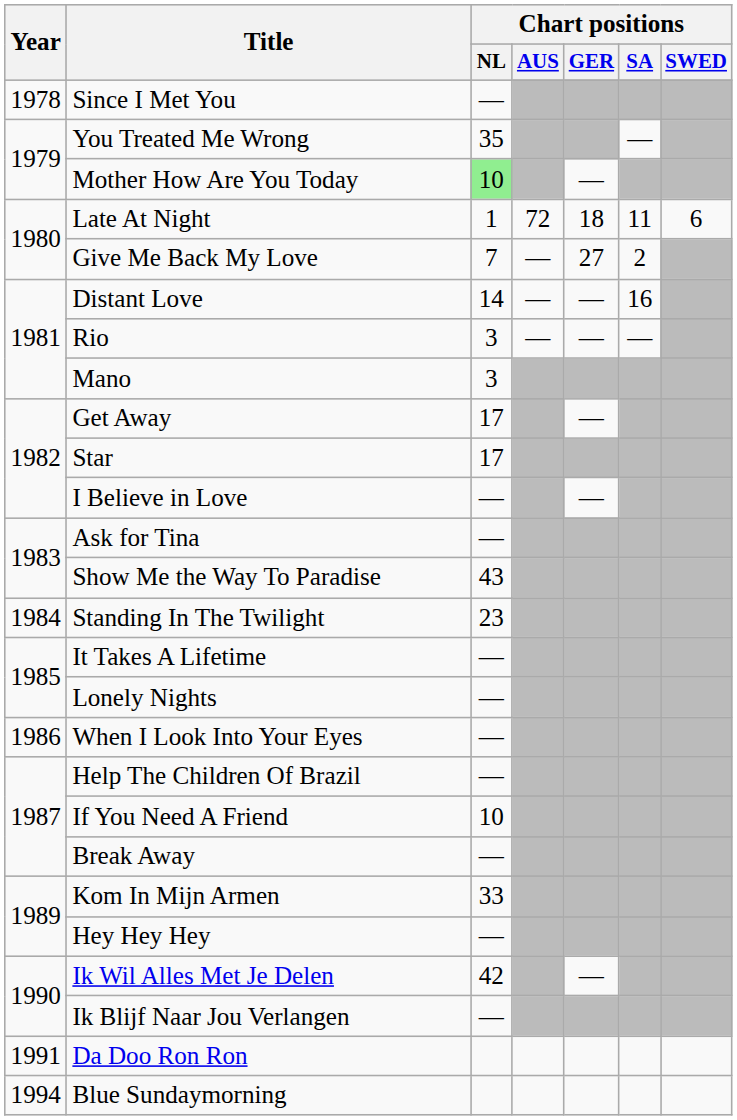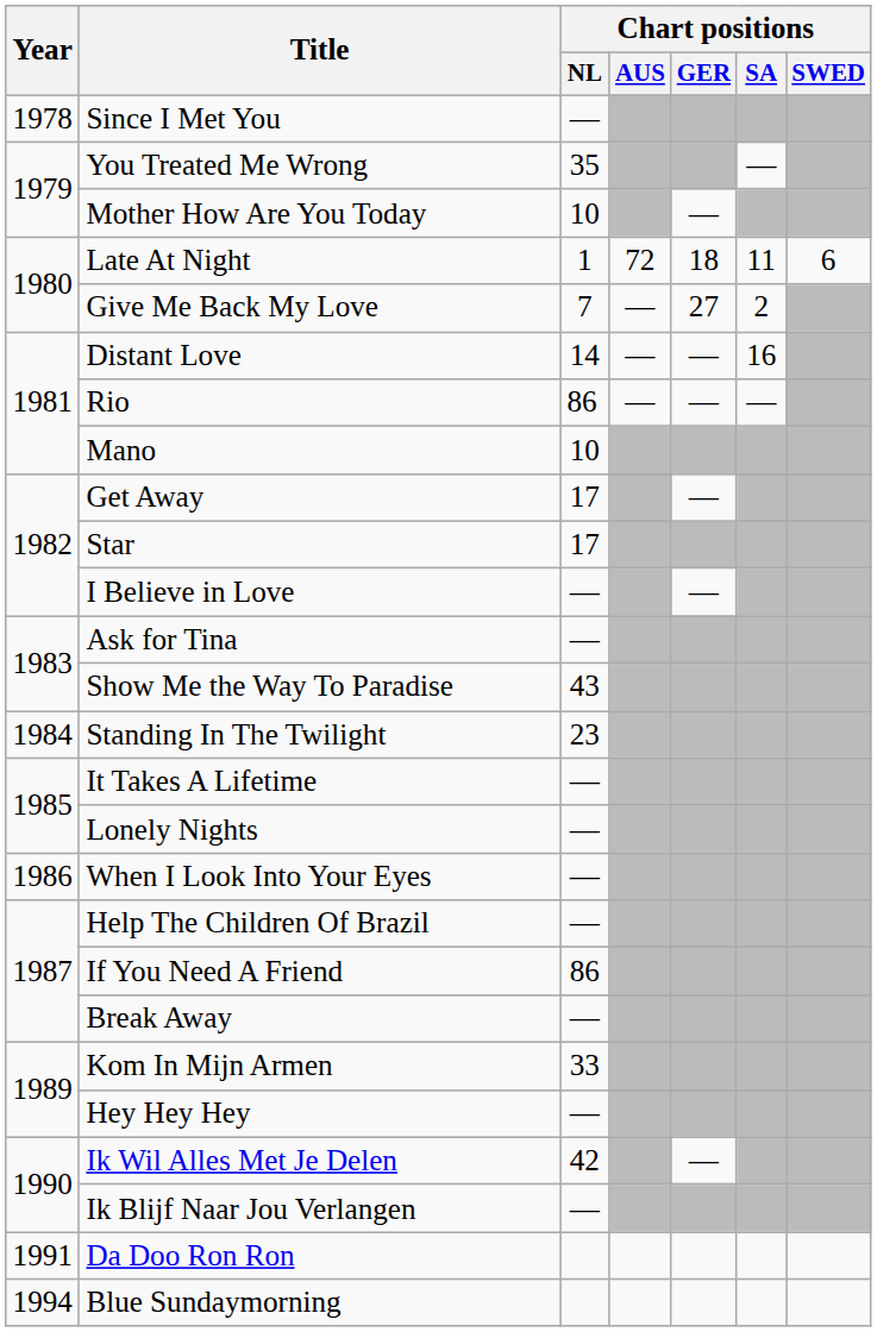Mother How Are You Today | Chart positions / NL: lightgreen background -> no background
Rio | Chart positions / NL: 3 -> 86
Mano | Chart positions / NL: 3 -> 10
If You Need A Friend | Chart positions / NL: 10 -> 86
